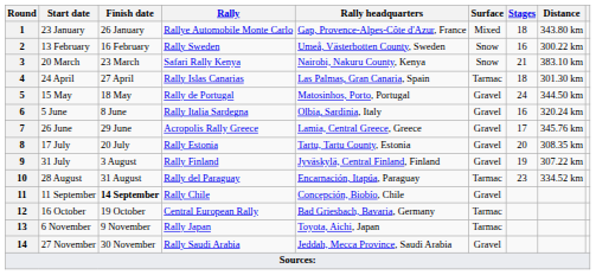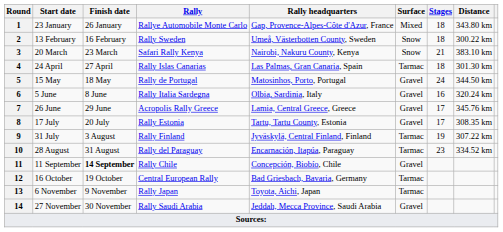2 | Stages: 16 -> 18
8 | Stages: 20 -> 17
9 | Surface: Gravel -> Tarmac
